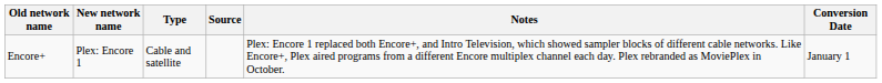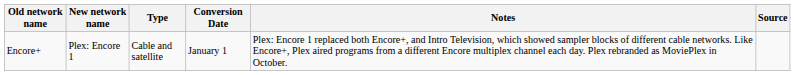columns swapped: Conversion Date <-> Source
